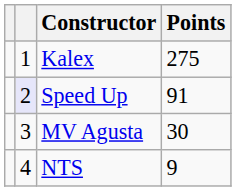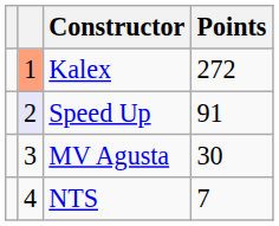Kalex | column 2: no background -> lightsalmon background
Kalex | Points: 275 -> 272
NTS | Points: 9 -> 7
